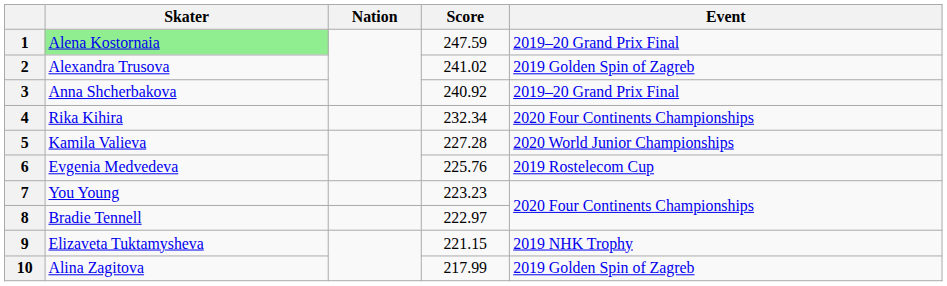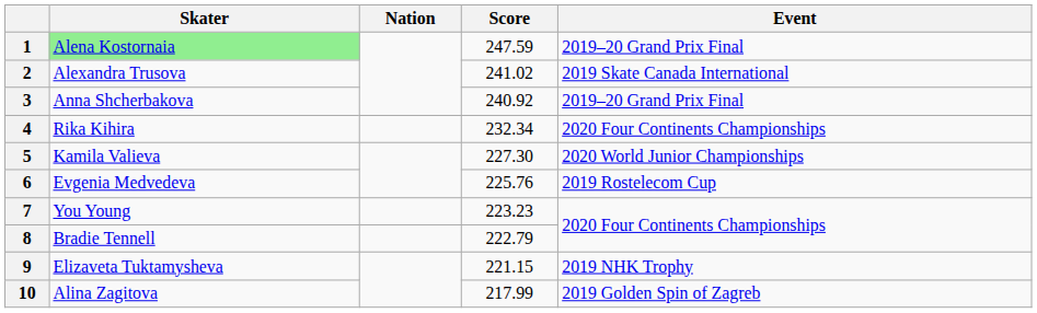2 | Event: 2019 Golden Spin of Zagreb -> 2019 Skate Canada International
5 | Score: 227.28 -> 227.30
8 | Score: 222.97 -> 222.79
